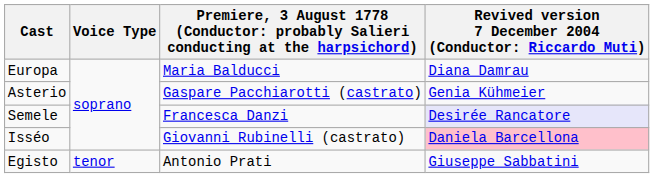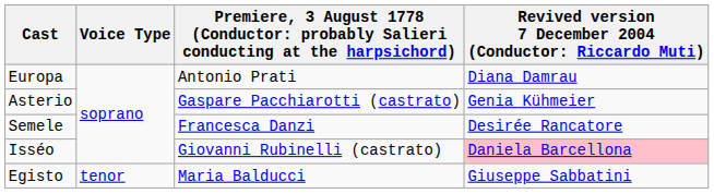Europa | column 3: Maria Balducci -> Antonio Prati
Semele | column 4: lavender background -> no background
Egisto | column 3: Antonio Prati -> Maria Balducci
